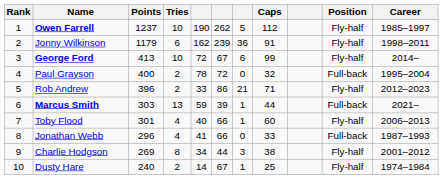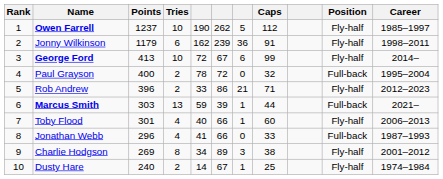Charlie Hodgson | column 6: 44 -> 89
